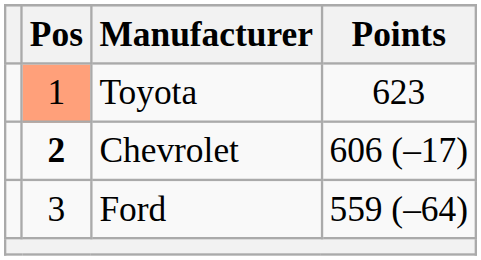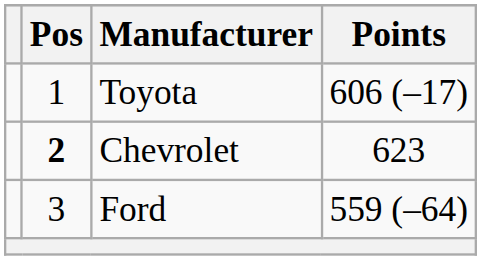Toyota | Pos: lightsalmon background -> no background
Toyota | Points: 623 -> 606 (–17)
Chevrolet | Points: 606 (–17) -> 623
